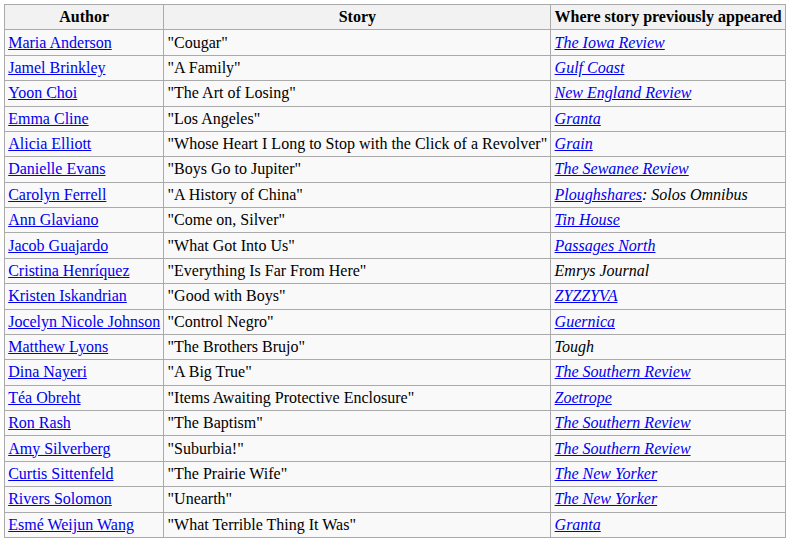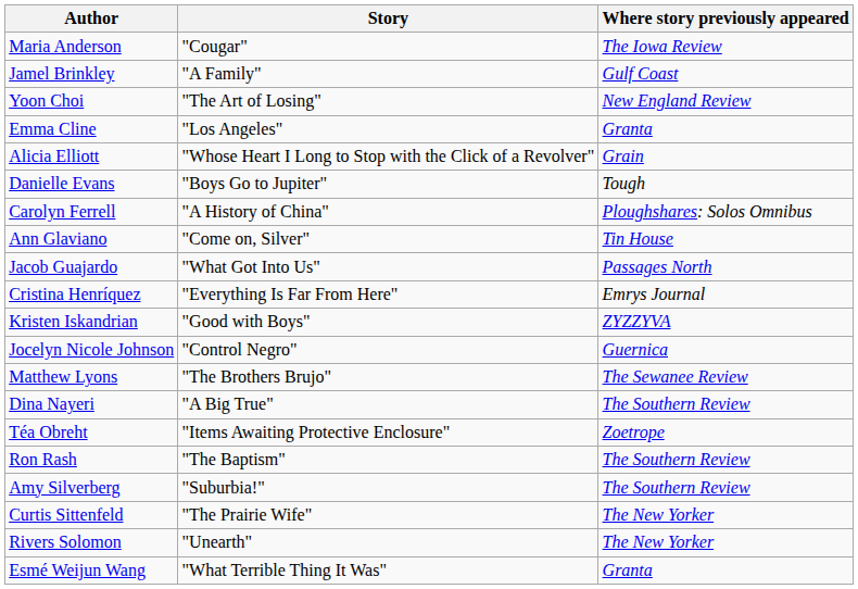Danielle Evans | Where story previously appeared: The Sewanee Review -> Tough
Matthew Lyons | Where story previously appeared: Tough -> The Sewanee Review
